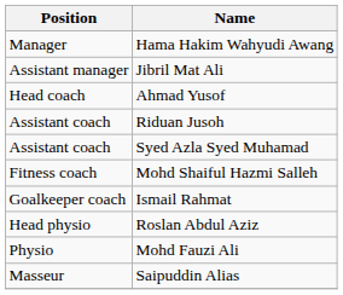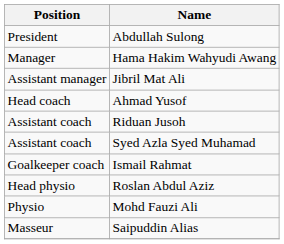+ row: President | Abdullah Sulong
- row: Fitness coach | Mohd Shaiful Hazmi Salleh
